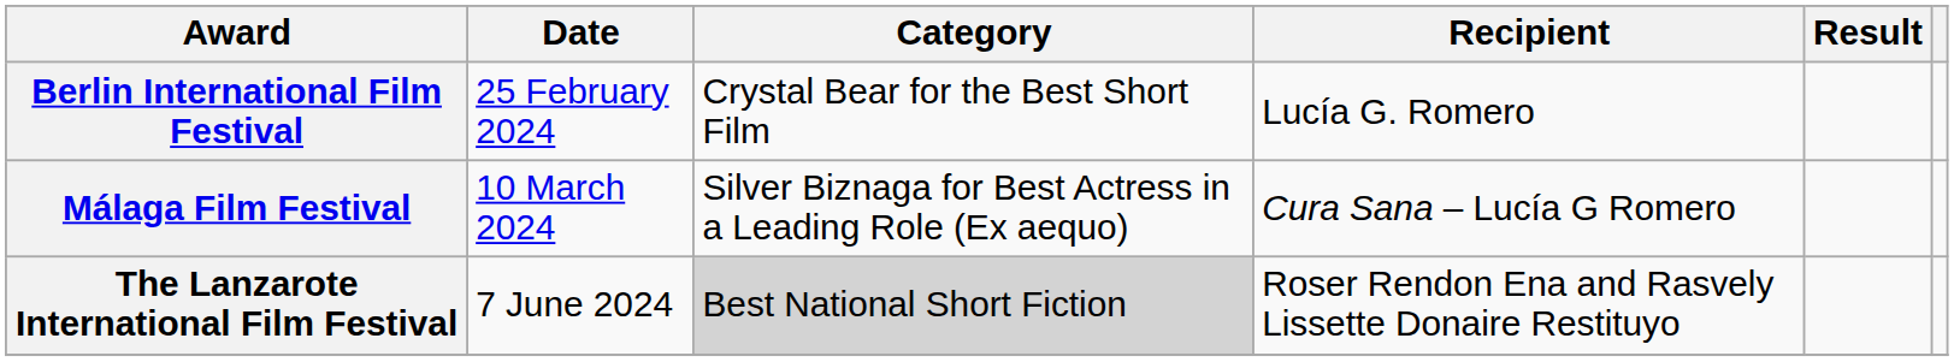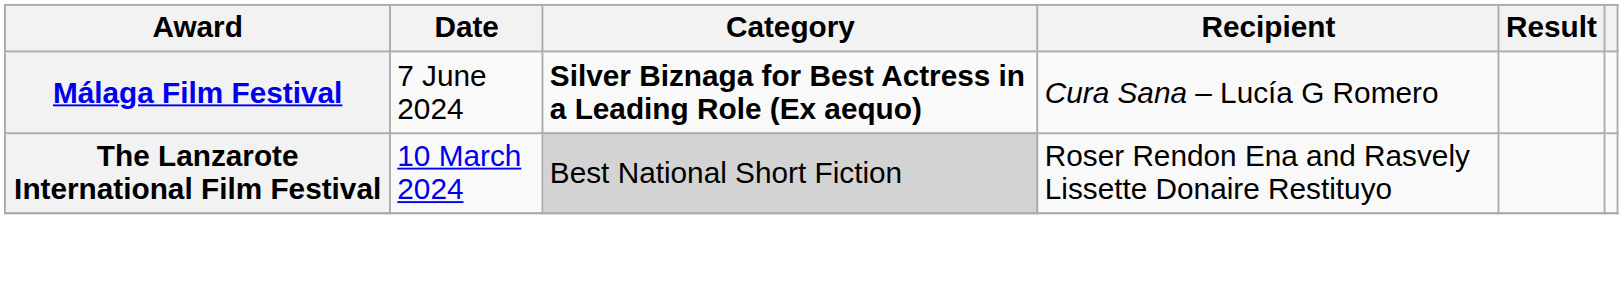- row: Berlin International Film Festival | 25 February 2024 | Crystal Bear for the Best Short Film | Lucía G. Romero
Málaga Film Festival | Date: 10 March 2024 -> 7 June 2024
Málaga Film Festival | Category: normal -> bold
The Lanzarote International Film Festival | Date: 7 June 2024 -> 10 March 2024
